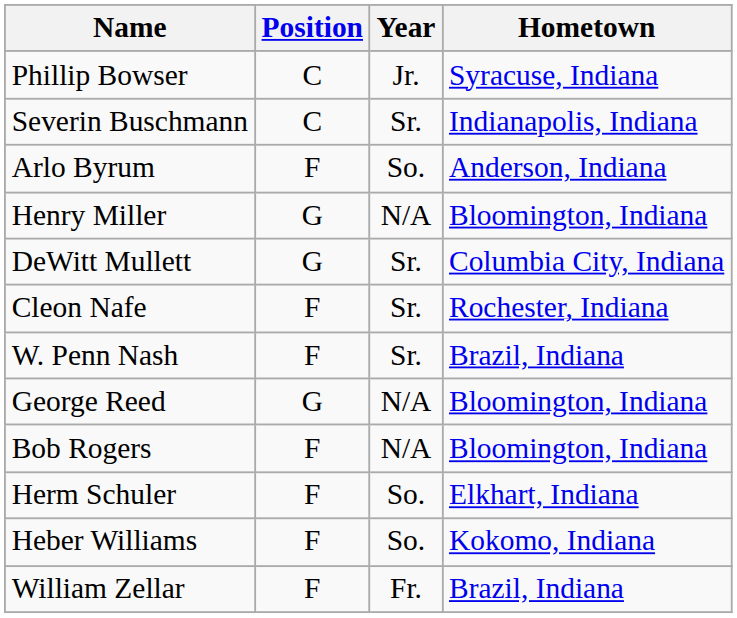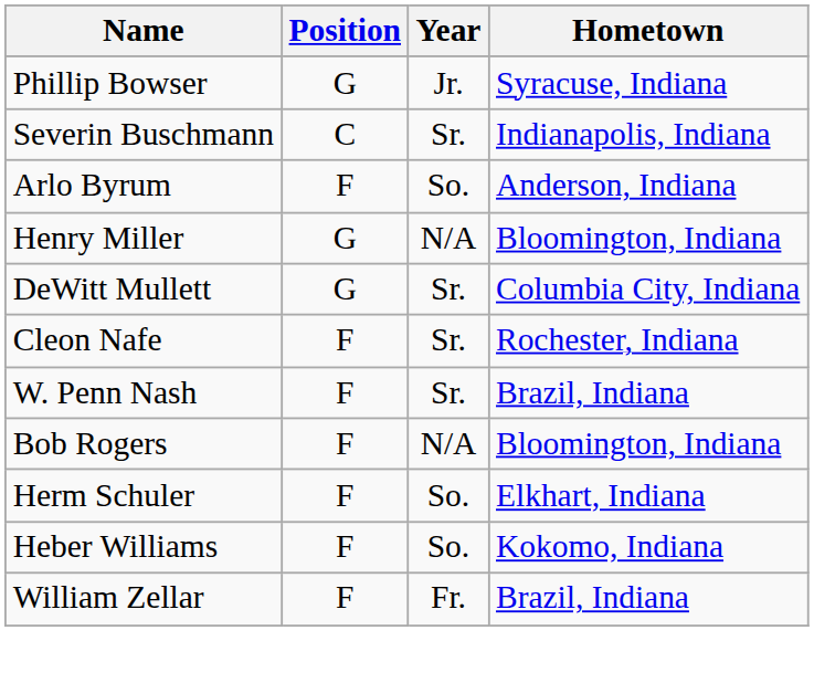Phillip Bowser | Position: C -> G
- row: George Reed | G | N/A | Bloomington, Indiana
